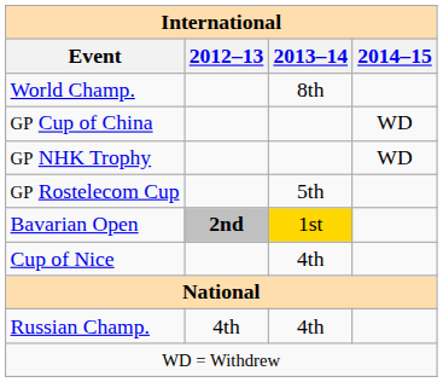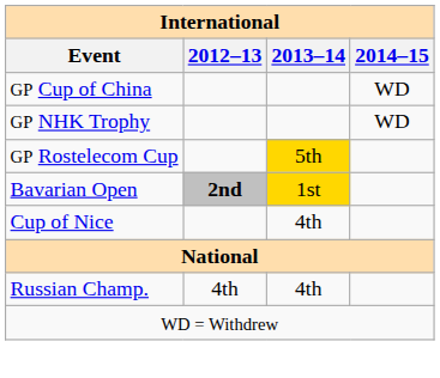- row: World Champ. | 8th
GP Rostelecom Cup | 2013–14: no background -> gold background
